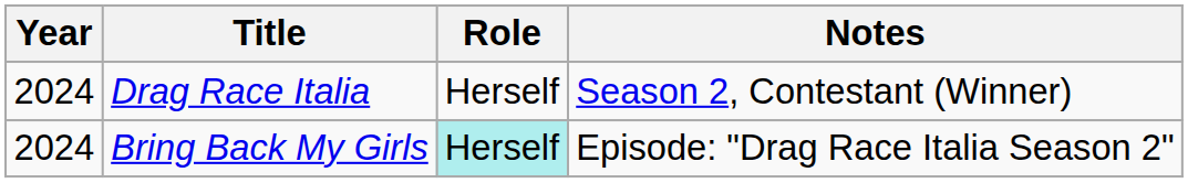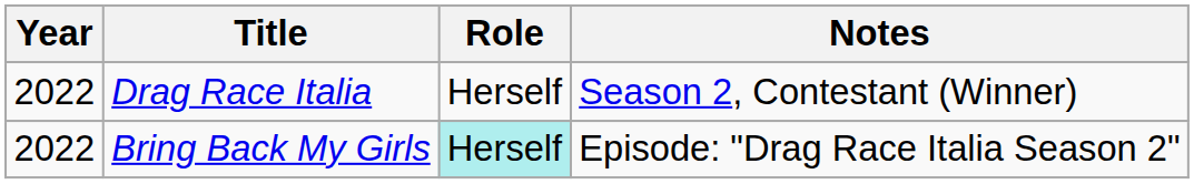Drag Race Italia | Year: 2024 -> 2022
Bring Back My Girls | Year: 2024 -> 2022
